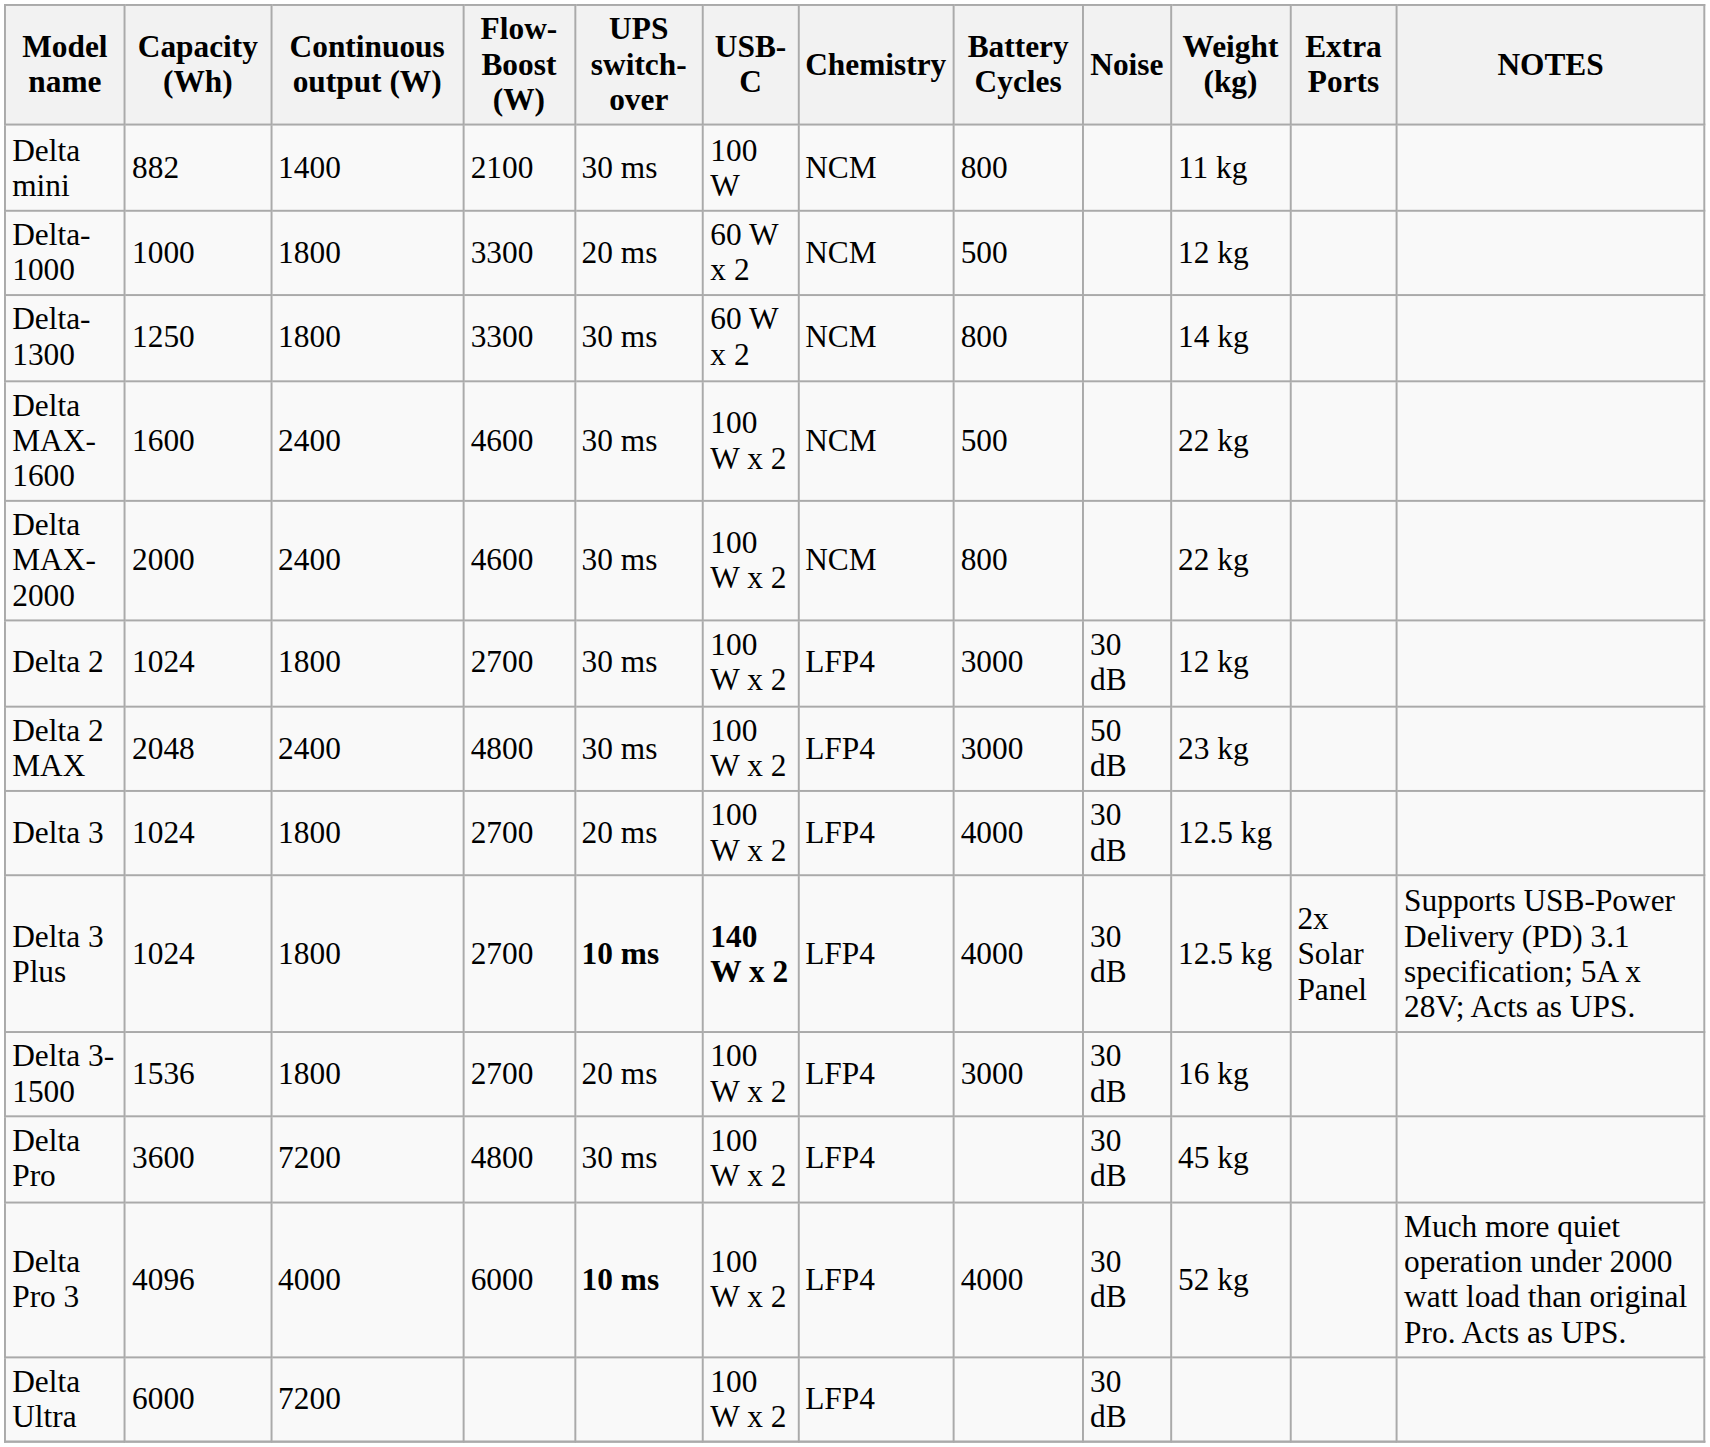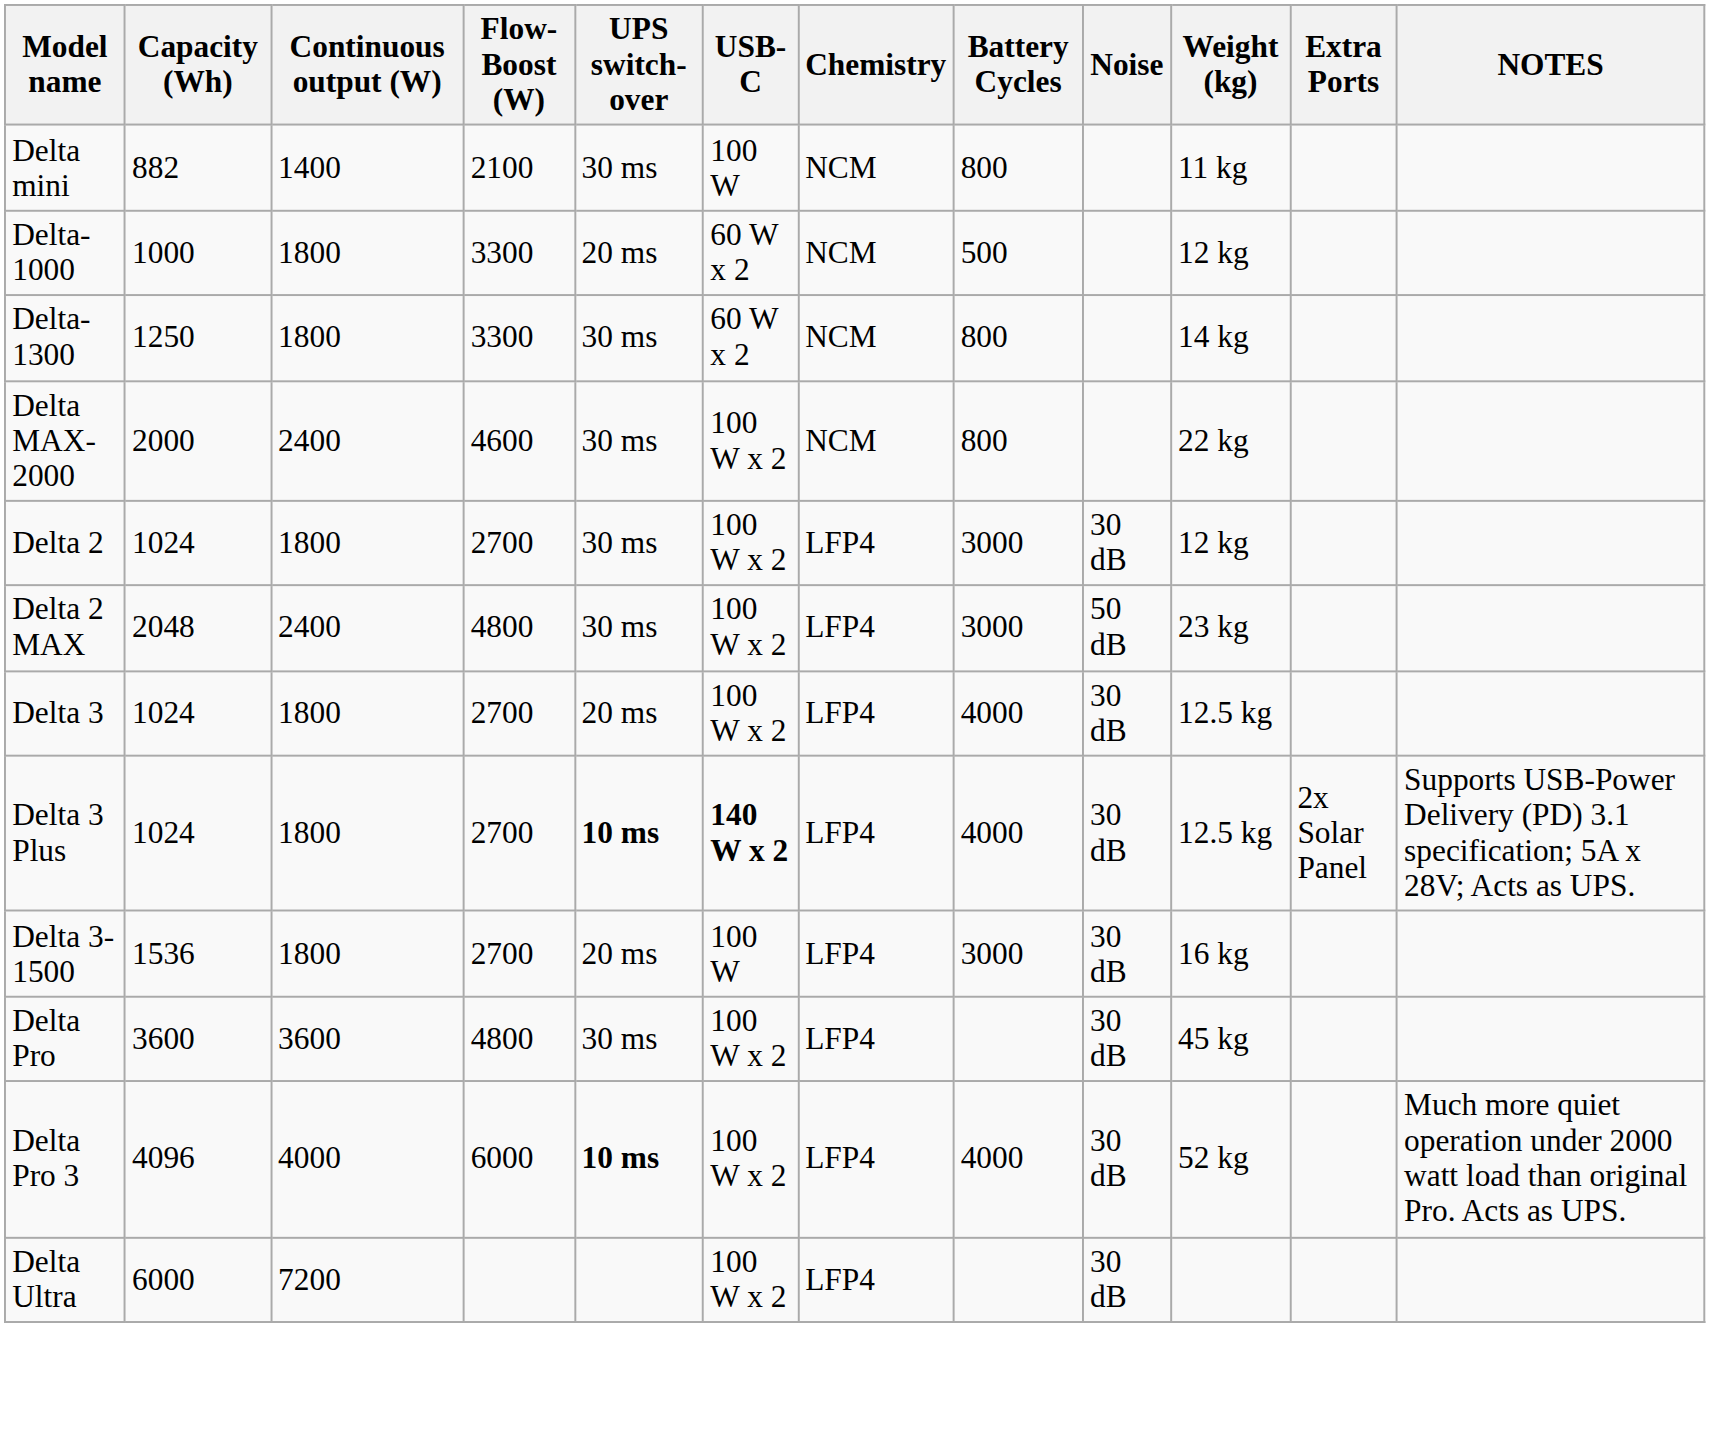- row: Delta MAX-1600 | 1600 | 2400 | 4600 | 30 ms | 100 W x 2 | NCM | 500 | 22 kg
Delta 3-1500 | USB-C: 100 W x 2 -> 100 W
Delta Pro | Continuous output (W): 7200 -> 3600
